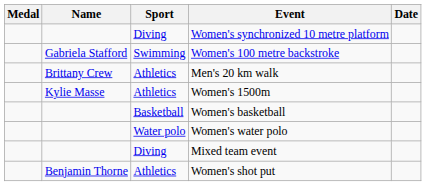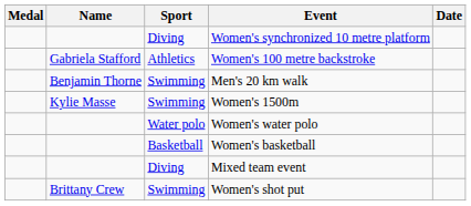Women's 100 metre backstroke | Sport: Swimming -> Athletics
Men's 20 km walk | Name: Brittany Crew -> Benjamin Thorne
Men's 20 km walk | Sport: Athletics -> Swimming
Women's 1500m | Sport: Athletics -> Swimming
rows swapped: Women's basketball <-> Women's water polo
Women's shot put | Name: Benjamin Thorne -> Brittany Crew
Women's shot put | Sport: Athletics -> Swimming
